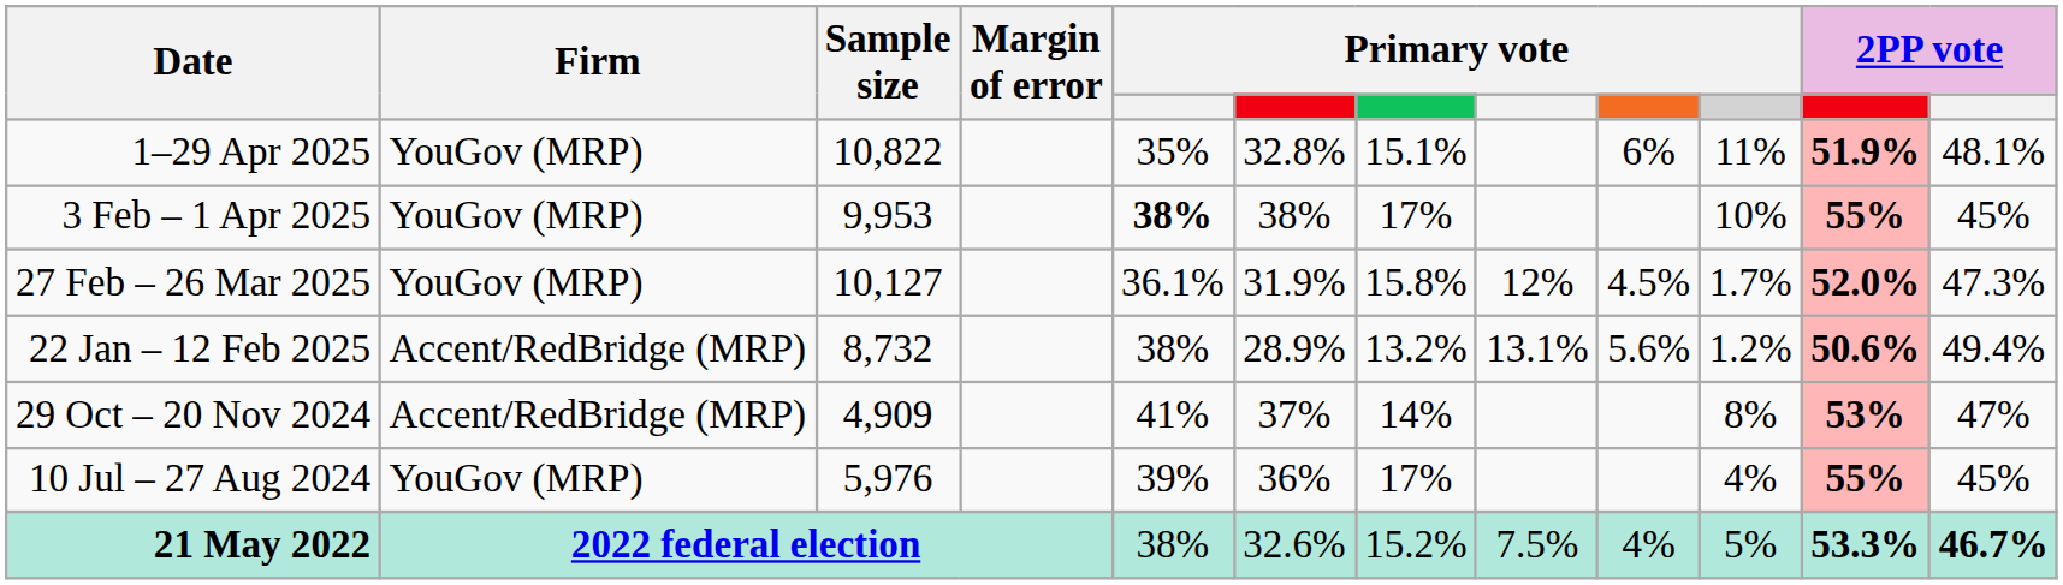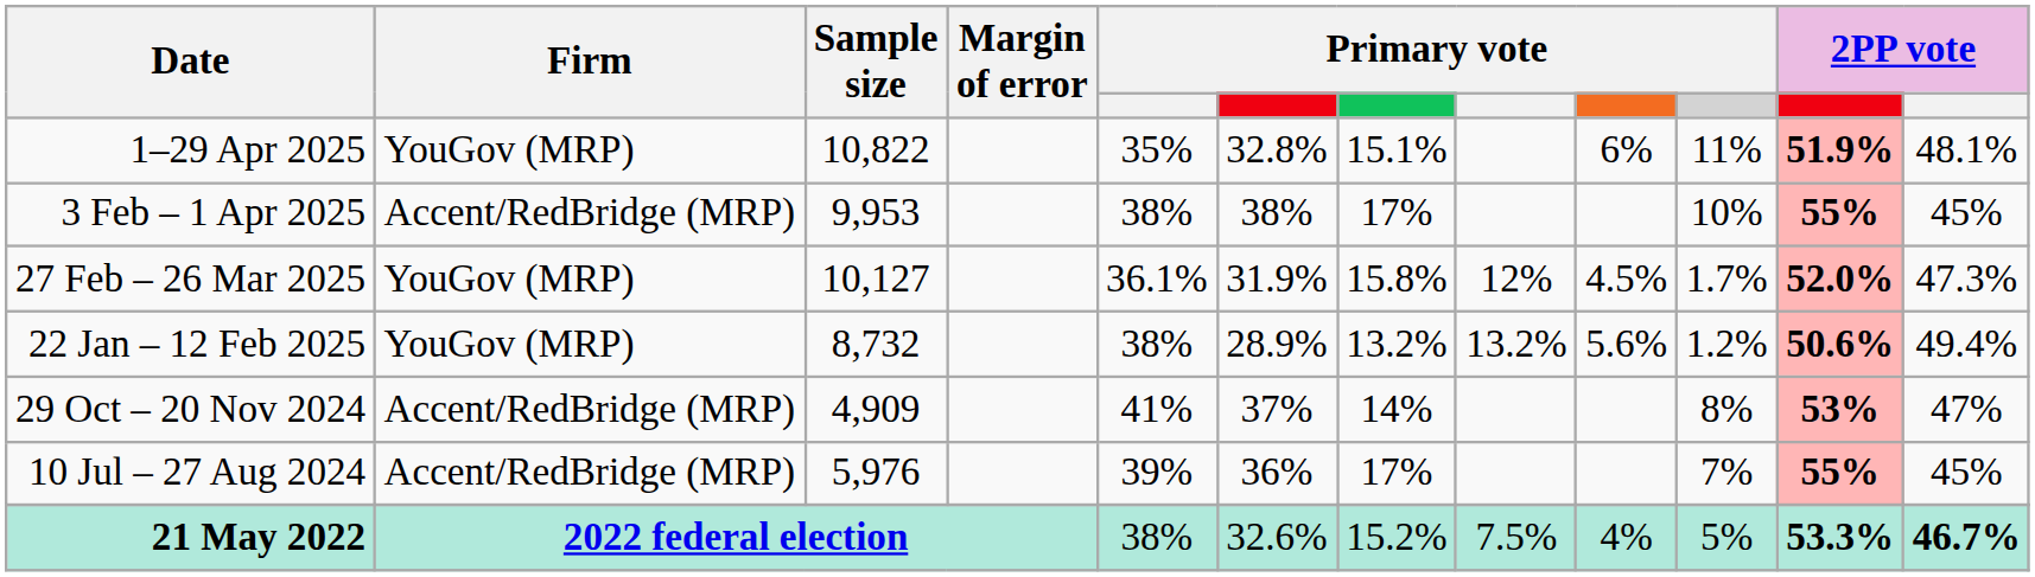3 Feb – 1 Apr 2025 | Firm: YouGov (MRP) -> Accent/RedBridge (MRP)
3 Feb – 1 Apr 2025 | column 5: bold -> normal
22 Jan – 12 Feb 2025 | Firm: Accent/RedBridge (MRP) -> YouGov (MRP)
22 Jan – 12 Feb 2025 | column 8: 13.1% -> 13.2%
10 Jul – 27 Aug 2024 | Firm: YouGov (MRP) -> Accent/RedBridge (MRP)
10 Jul – 27 Aug 2024 | column 10: 4% -> 7%
